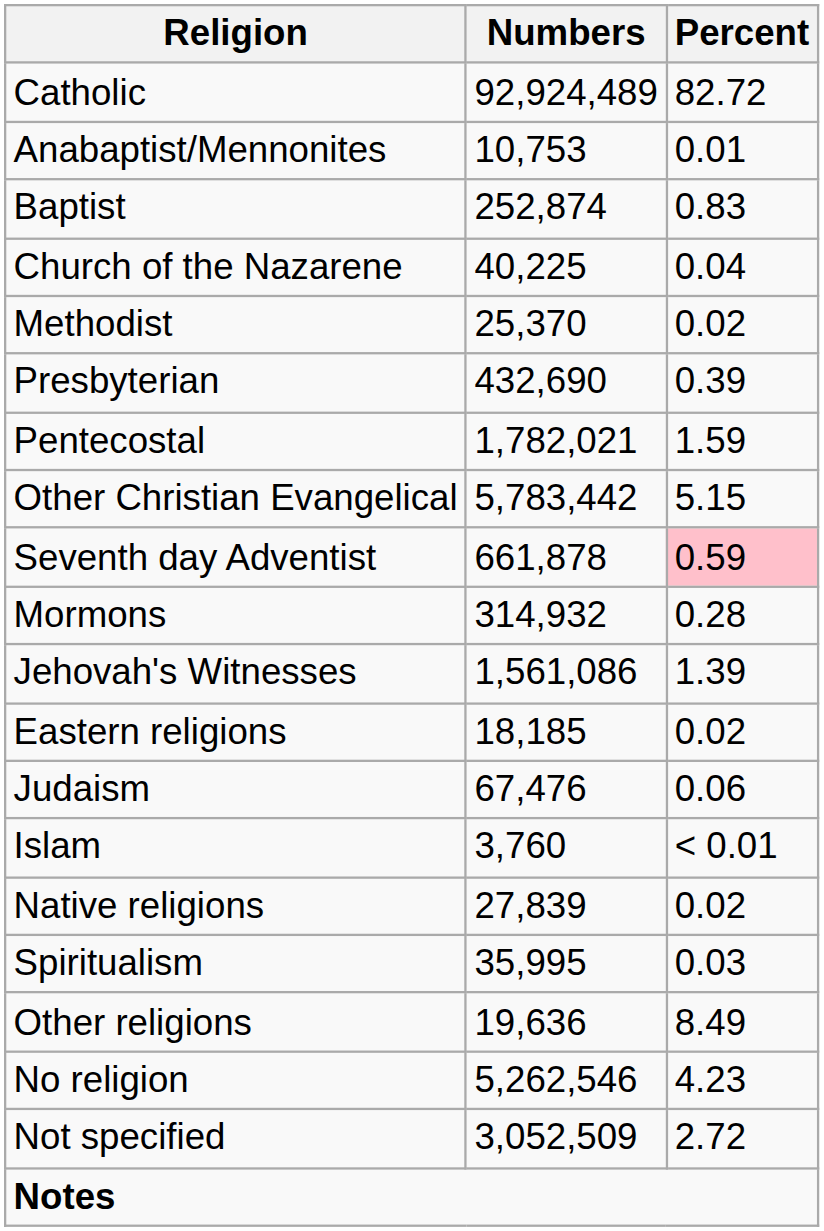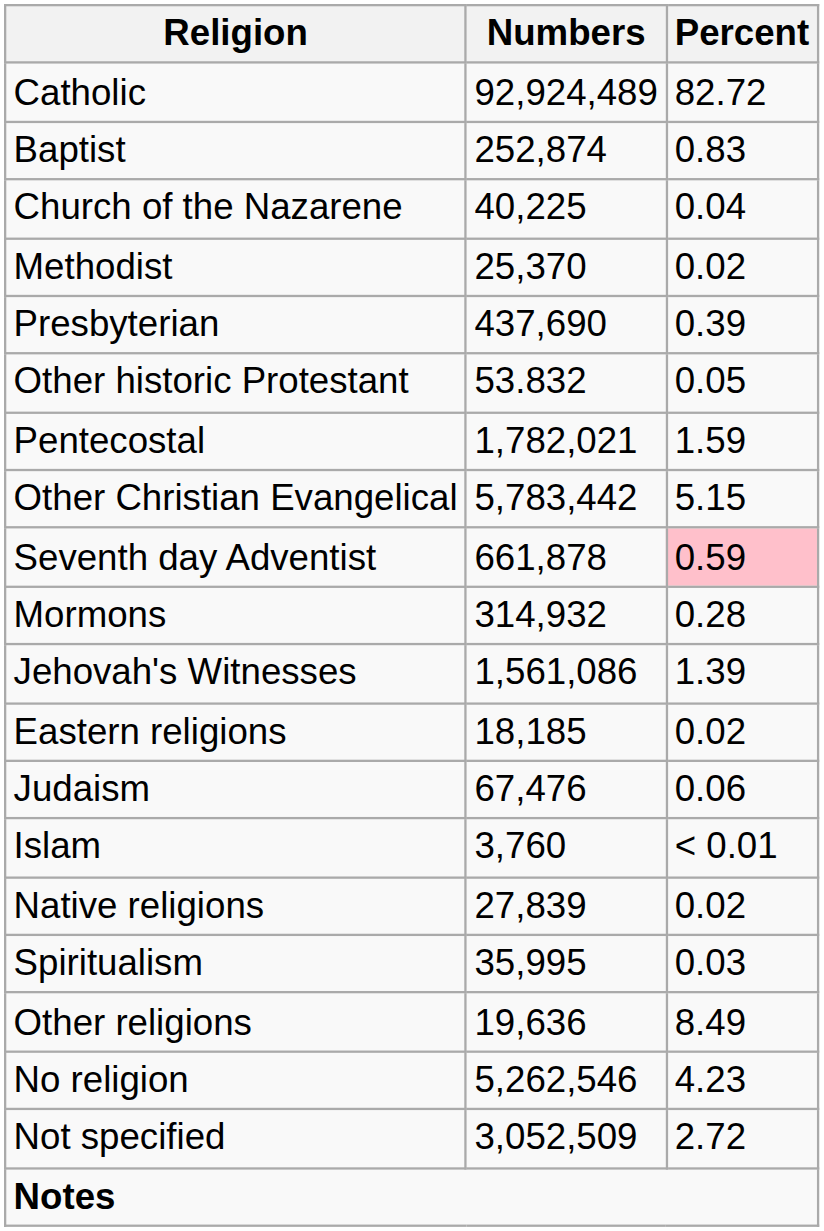- row: Anabaptist/Mennonites | 10,753 | 0.01
Presbyterian | Numbers: 432,690 -> 437,690
+ row: Other historic Protestant | 53.832 | 0.05
